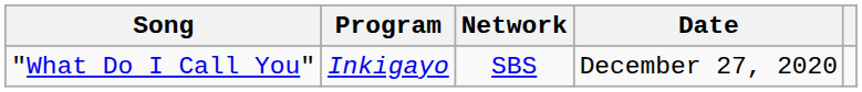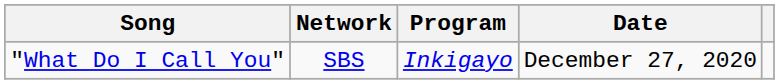columns swapped: Program <-> Network
